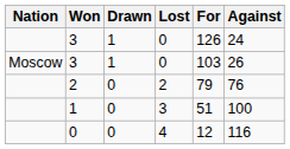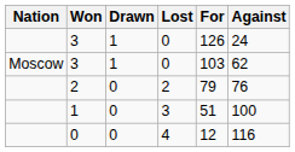Moscow / 3 | Against: 26 -> 62
